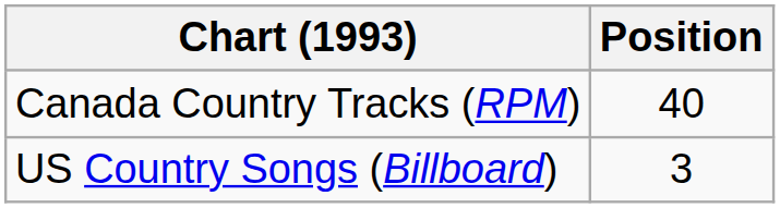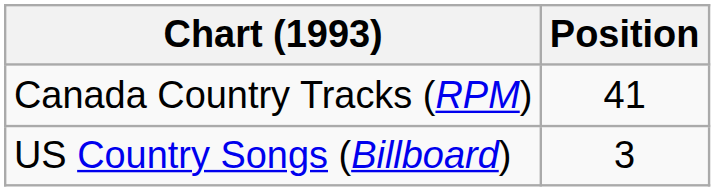Canada Country Tracks (RPM) | Position: 40 -> 41
